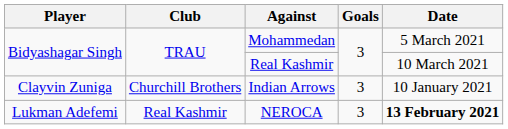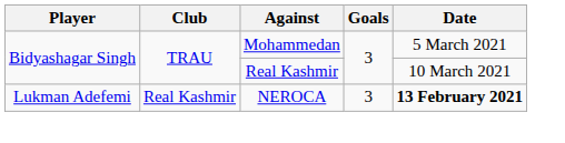- row: Clayvin Zuniga | Churchill Brothers | Indian Arrows | 3 | 10 January 2021
